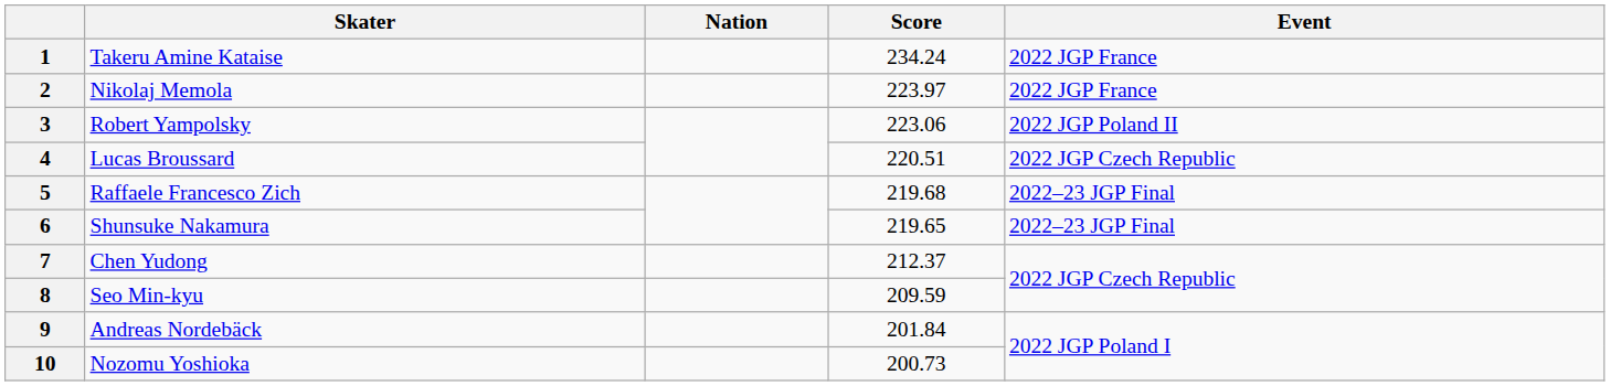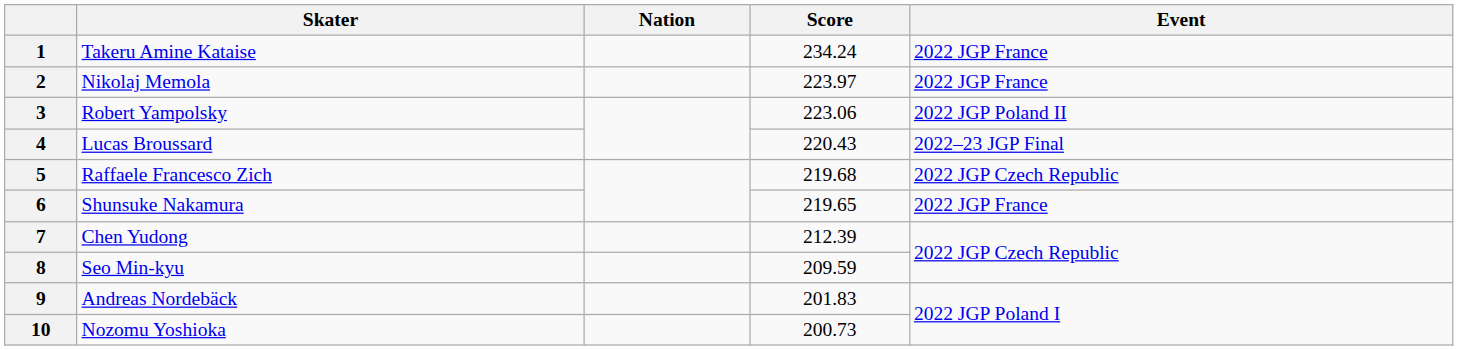4 | Score: 220.51 -> 220.43
4 | Event: 2022 JGP Czech Republic -> 2022–23 JGP Final
5 | Event: 2022–23 JGP Final -> 2022 JGP Czech Republic
6 | Event: 2022–23 JGP Final -> 2022 JGP France
7 | Score: 212.37 -> 212.39
9 | Score: 201.84 -> 201.83
